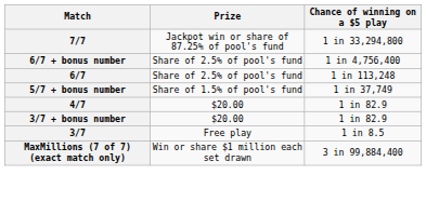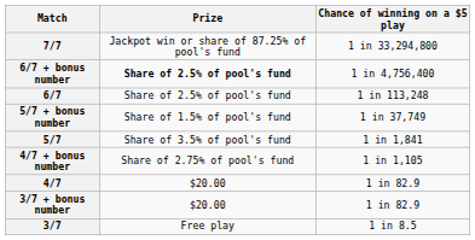6/7 + bonus number | Prize: normal -> bold
+ row: 5/7 | Share of 3.5% of pool's fund | 1 in 1,841
+ row: 4/7 + bonus number | Share of 2.75% of pool's fund | 1 in 1,105
- row: MaxMillions (7 of 7) (exact match only) | Win or share $1 million each set drawn | 3 in 99,884,400
